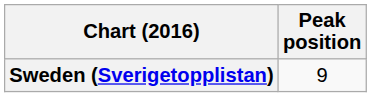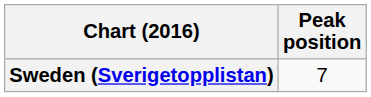Sweden (Sverigetopplistan) | Peak position: 9 -> 7
